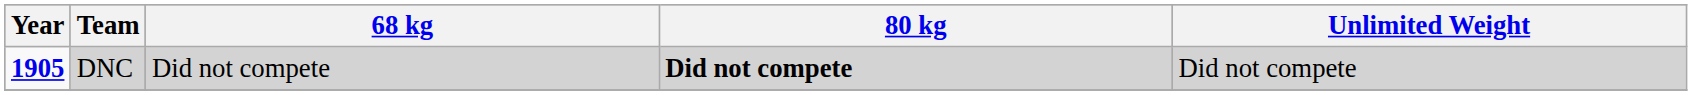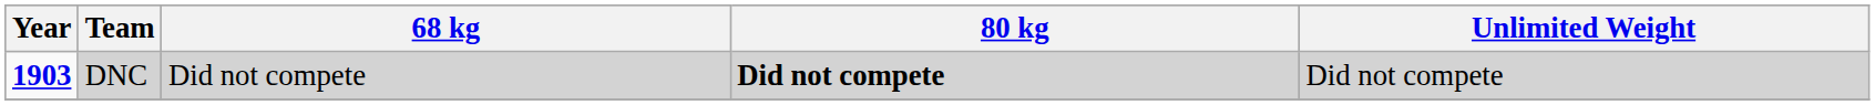DNC | Year: 1905 -> 1903
